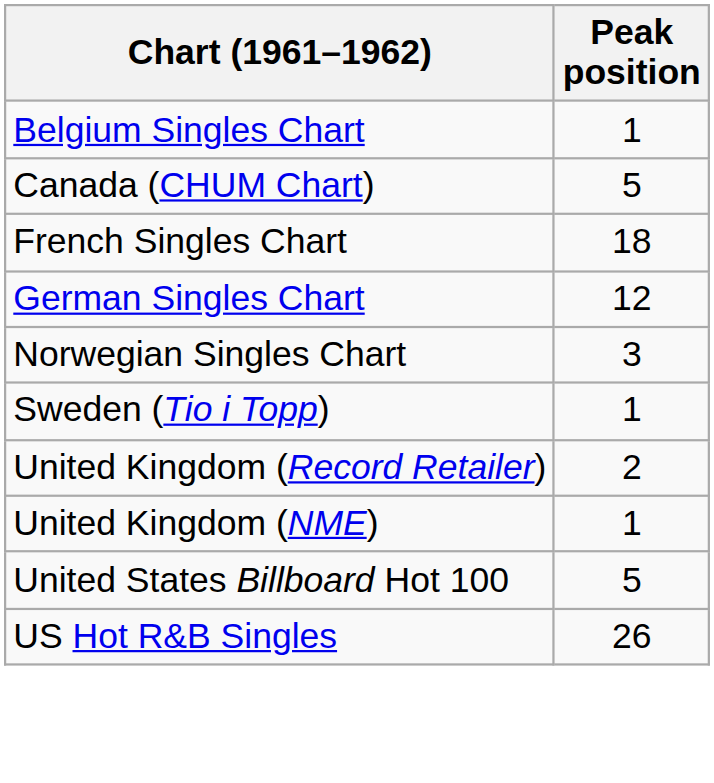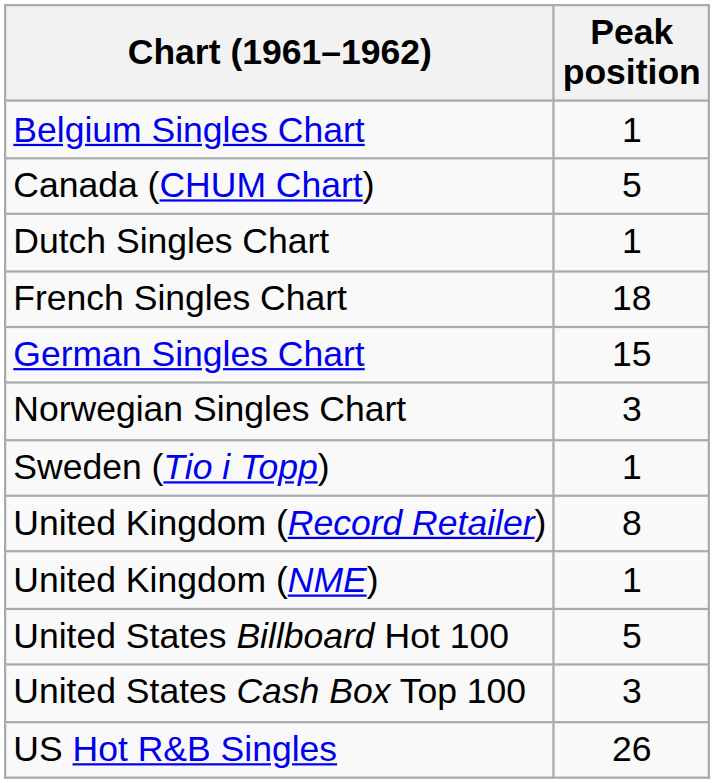+ row: Dutch Singles Chart | 1
German Singles Chart | Peak position: 12 -> 15
United Kingdom (Record Retailer) | Peak position: 2 -> 8
+ row: United States Cash Box Top 100 | 3
